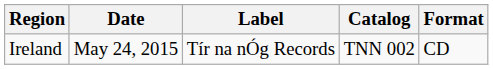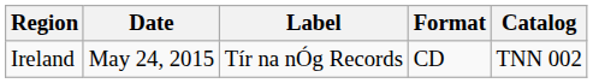columns swapped: Format <-> Catalog
